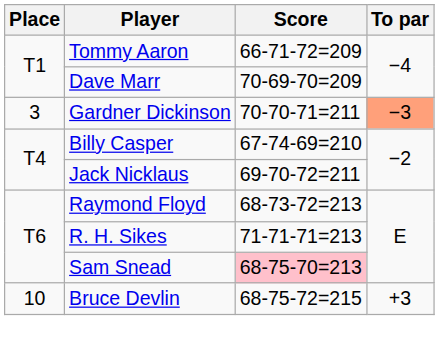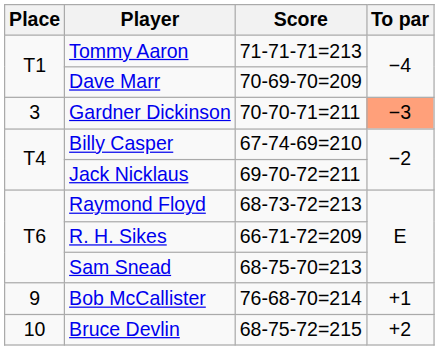Tommy Aaron | Score: 66-71-72=209 -> 71-71-71=213
R. H. Sikes | Score: 71-71-71=213 -> 66-71-72=209
Sam Snead | Score: pink background -> no background
+ row: 9 | Bob McCallister | 76-68-70=214 | +1
Bruce Devlin | To par: +3 -> +2
